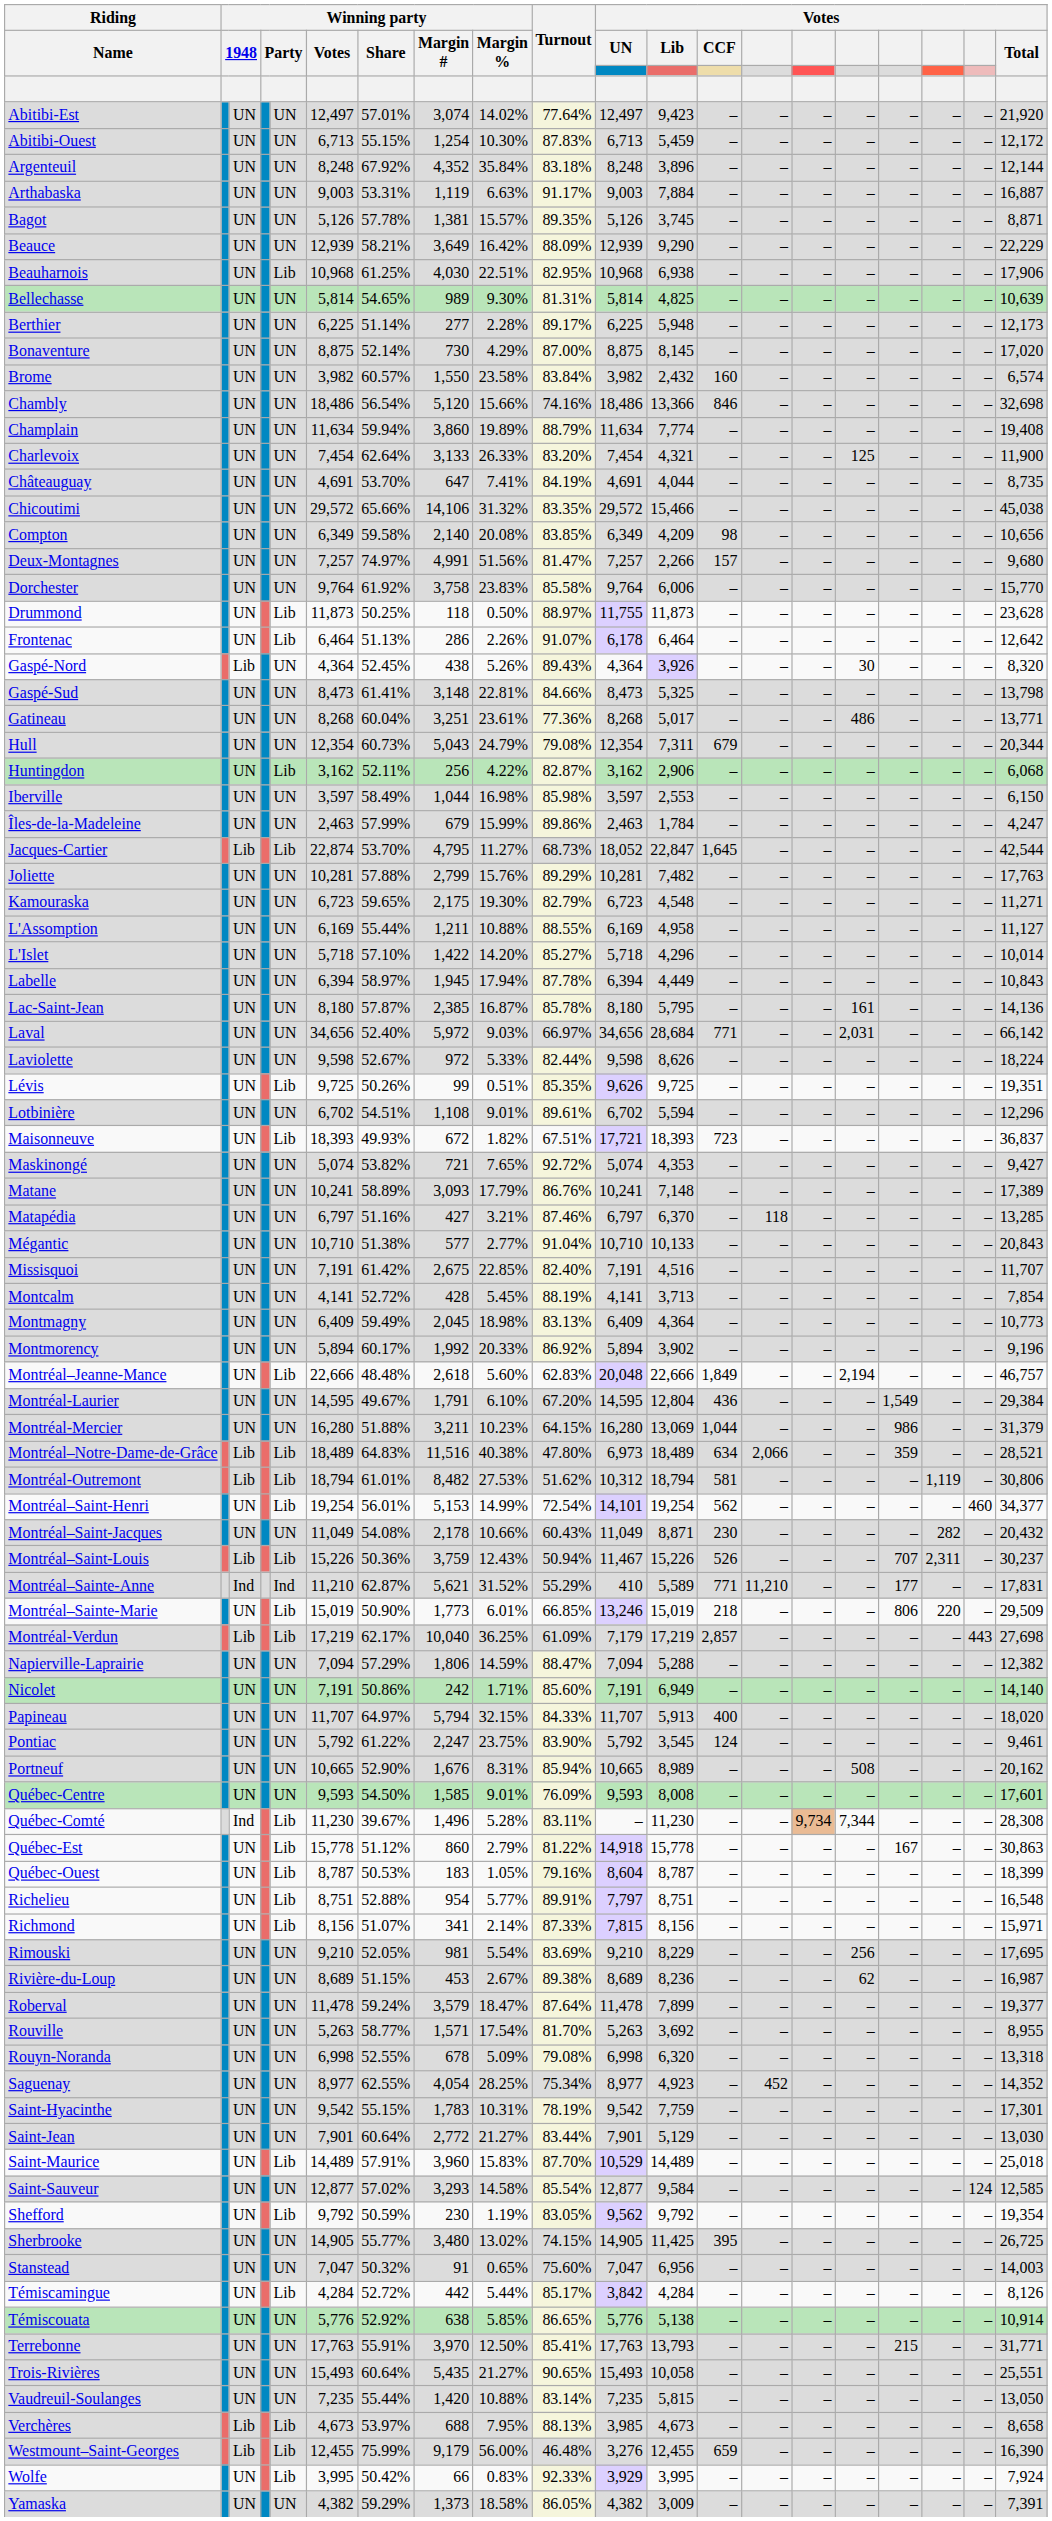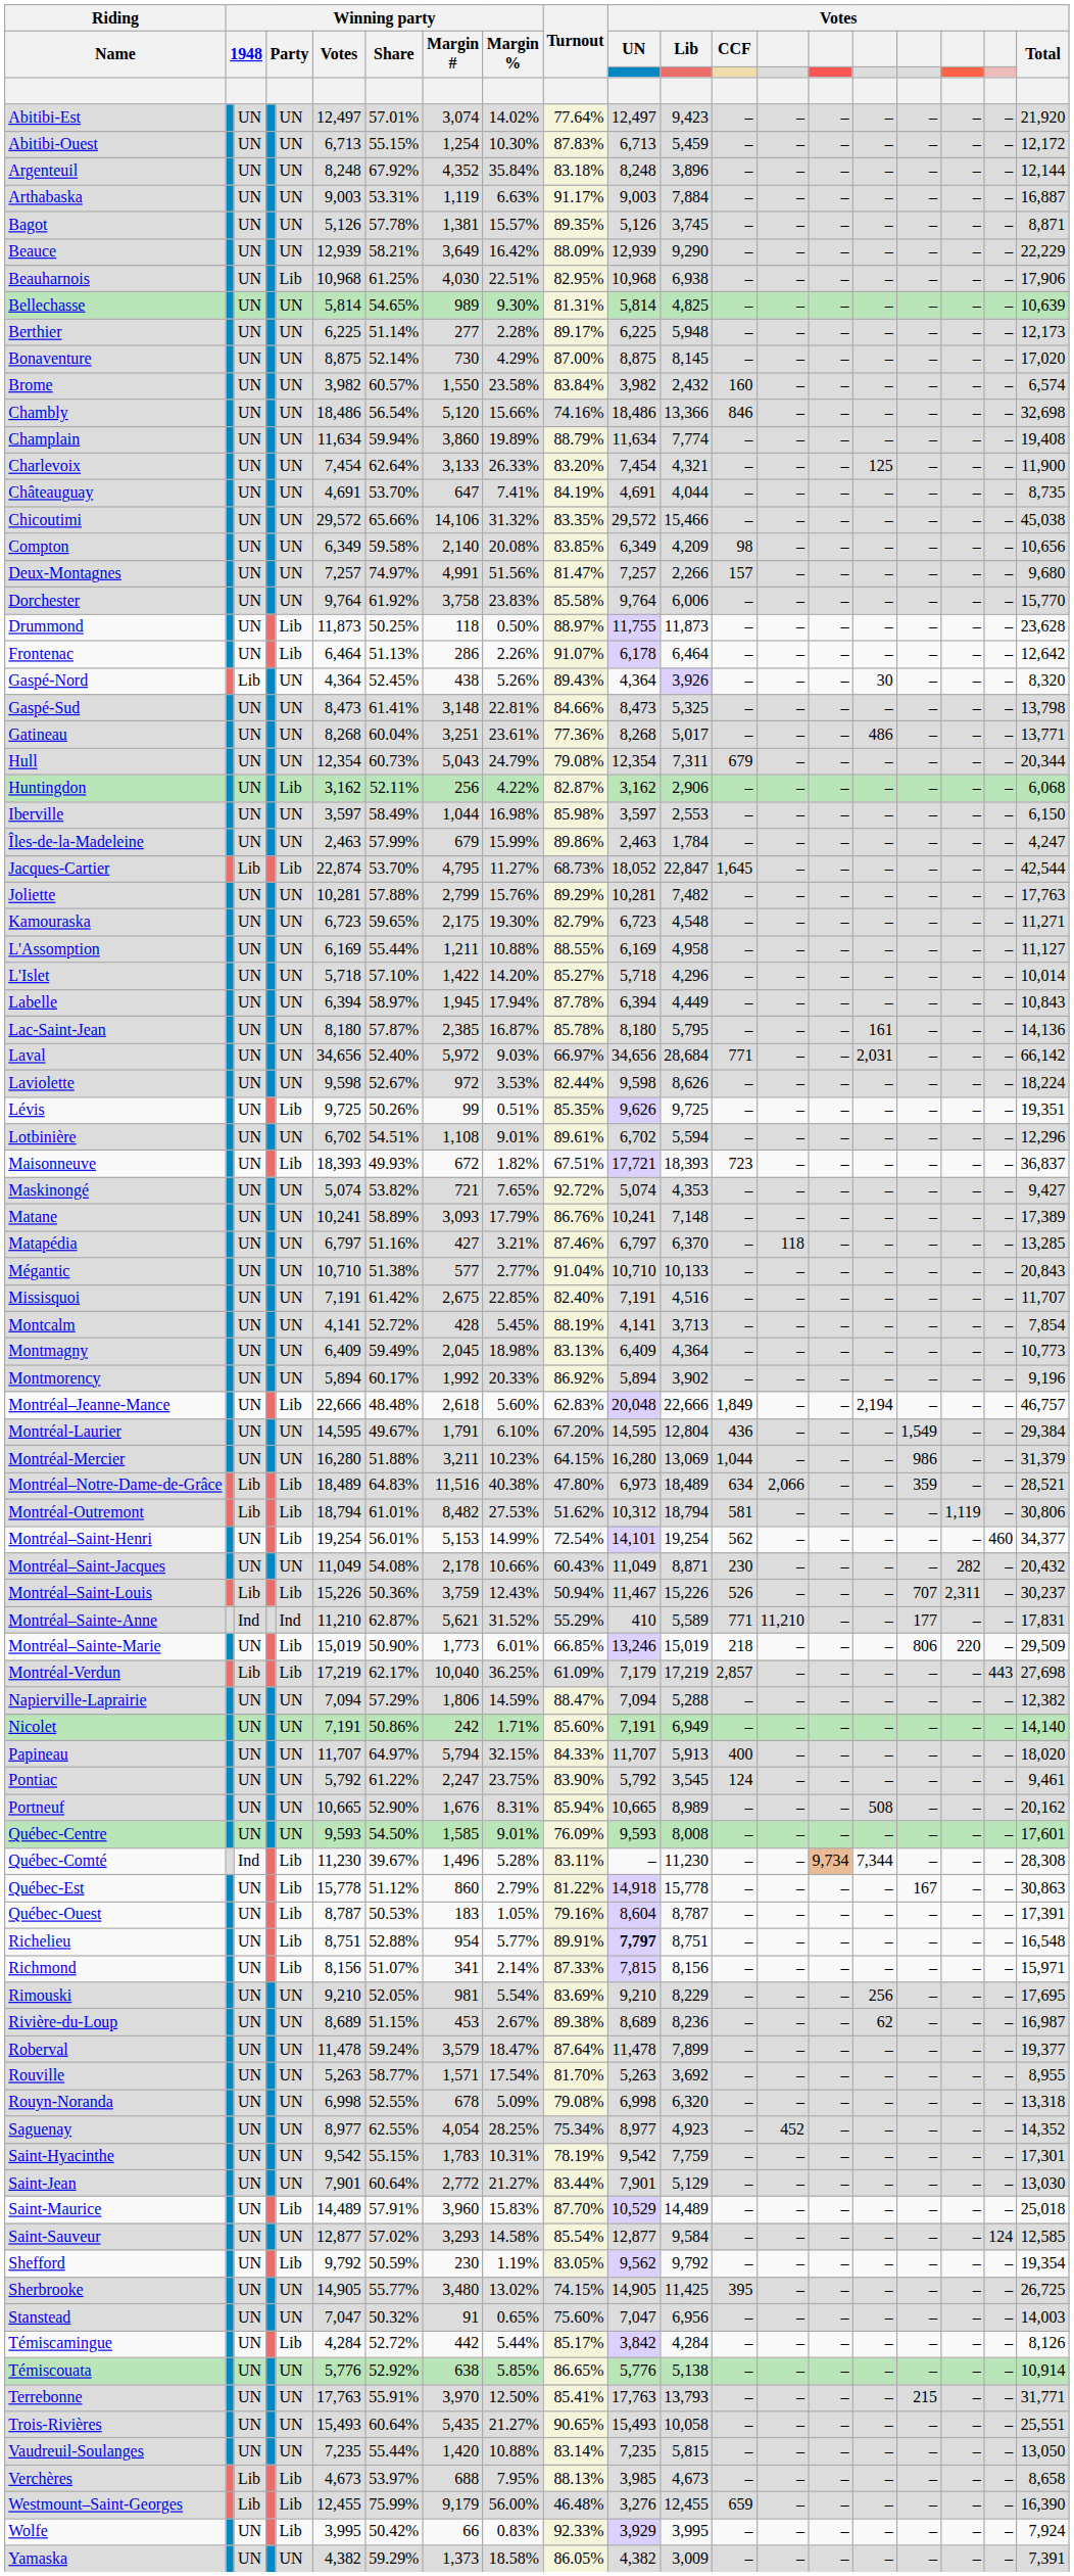Laviolette | Winning party / Margin %: 5.33% -> 3.53%
Québec-Ouest | Votes / Total: 18,399 -> 17,391
Richelieu | Votes / UN: normal -> bold
